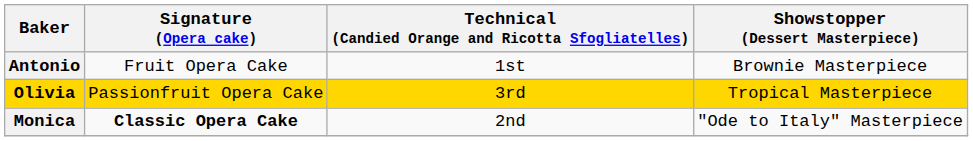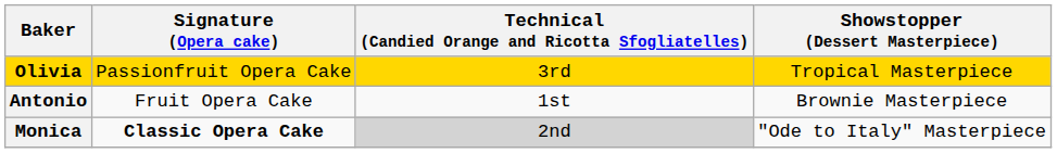rows swapped: Antonio <-> Olivia
Monica | Technical (Candied Orange and Ricotta Sfogliatelles): no background -> lightgrey background
